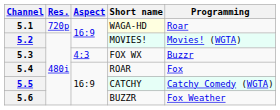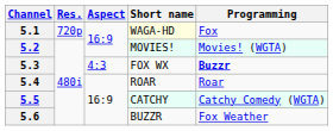5.1 | Programming: Roar -> Fox
5.3 | Programming: normal -> bold
5.4 | Programming: Fox -> Roar
